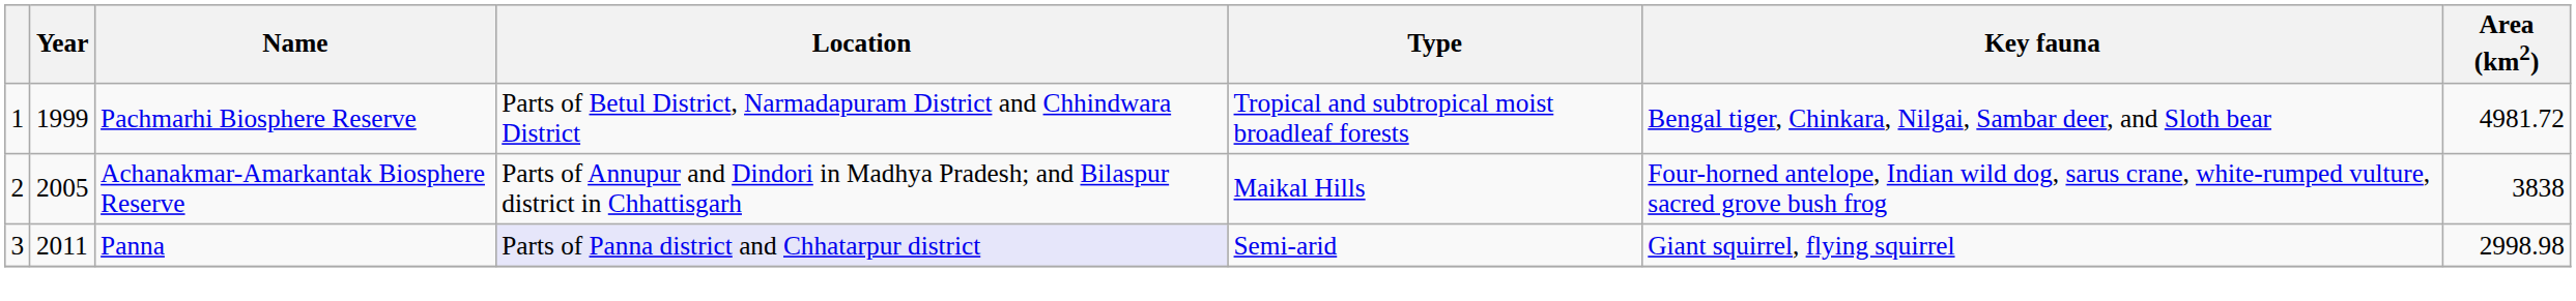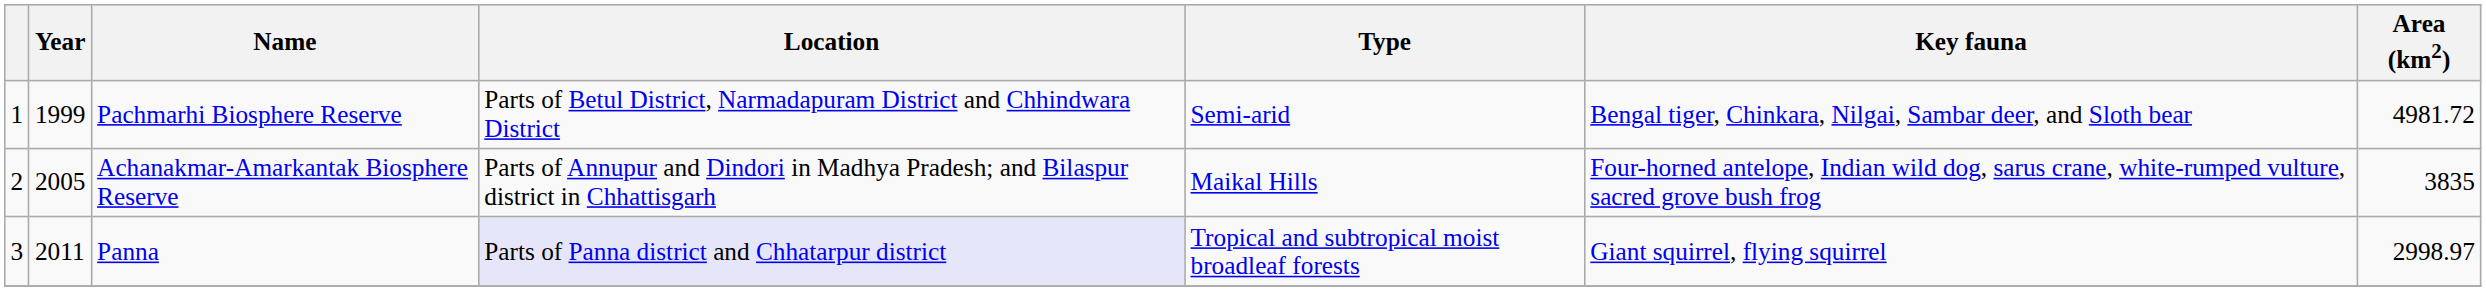Pachmarhi Biosphere Reserve | Type: Tropical and subtropical moist broadleaf forests -> Semi-arid
Achanakmar-Amarkantak Biosphere Reserve | Area (km2): 3838 -> 3835
Panna | Type: Semi-arid -> Tropical and subtropical moist broadleaf forests
Panna | Area (km2): 2998.98 -> 2998.97
